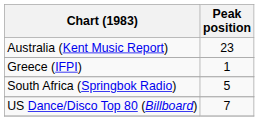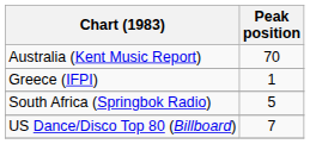Australia (Kent Music Report) | Peak position: 23 -> 70
